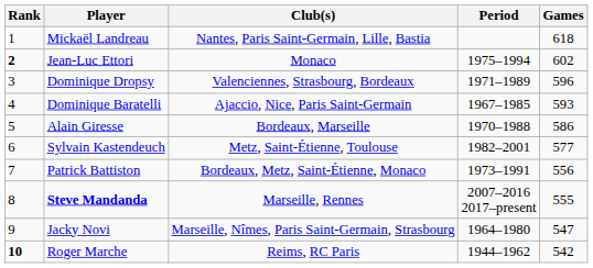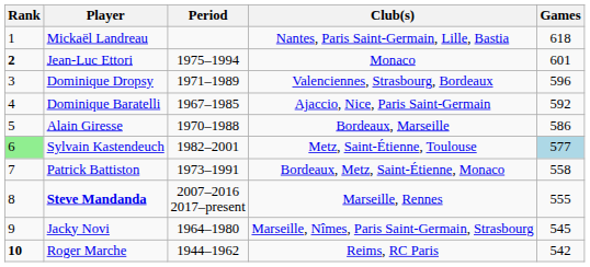columns swapped: Period <-> Club(s)
Jean-Luc Ettori | Games: 602 -> 601
Dominique Baratelli | Games: 593 -> 592
Sylvain Kastendeuch | Rank: no background -> lightgreen background
Sylvain Kastendeuch | Games: no background -> lightblue background
Patrick Battiston | Games: 556 -> 558
Jacky Novi | Games: 547 -> 545
